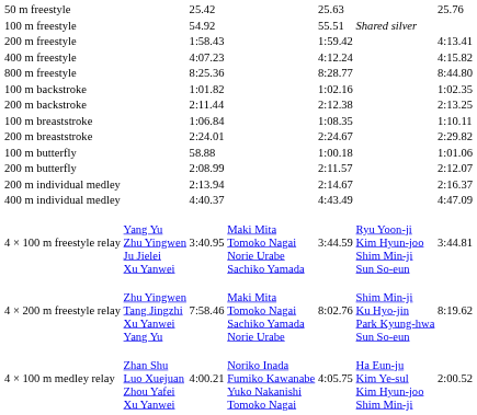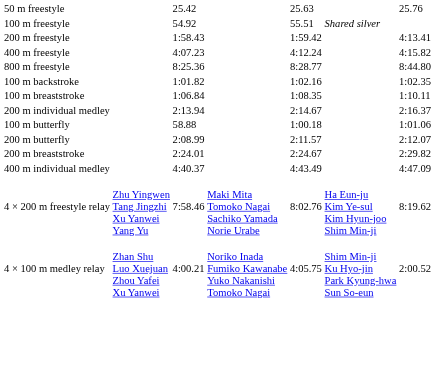- row: 200 m backstroke | 2:11.44 | 2:12.38 | 2:13.25
rows swapped: 200 m breaststroke <-> 200 m individual medley
- row: 4 × 100 m freestyle relay | Yang Yu Zhu Yingwen Ju Jielei Xu Yanwei | 3:40.95 | Maki Mita Tomoko Nagai Norie Urabe Sachiko Yamada | 3:44.59 | Ryu Yoon-ji Kim Hyun-joo Shim Min-ji Sun So-eun | 3:44.81
4 × 200 m freestyle relay | column 6: Shim Min-ji Ku Hyo-jin Park Kyung-hwa Sun So-eun -> Ha Eun-ju Kim Ye-sul Kim Hyun-joo Shim Min-ji
4 × 100 m medley relay | column 6: Ha Eun-ju Kim Ye-sul Kim Hyun-joo Shim Min-ji -> Shim Min-ji Ku Hyo-jin Park Kyung-hwa Sun So-eun
